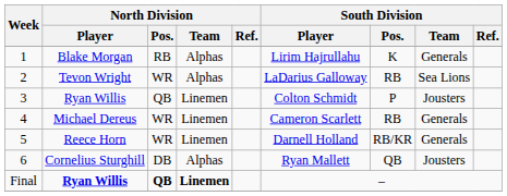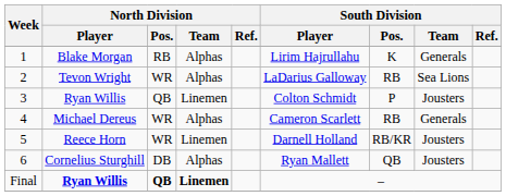4 | North Division / Team: Linemen -> Alphas
5 | South Division / Team: Generals -> Jousters
